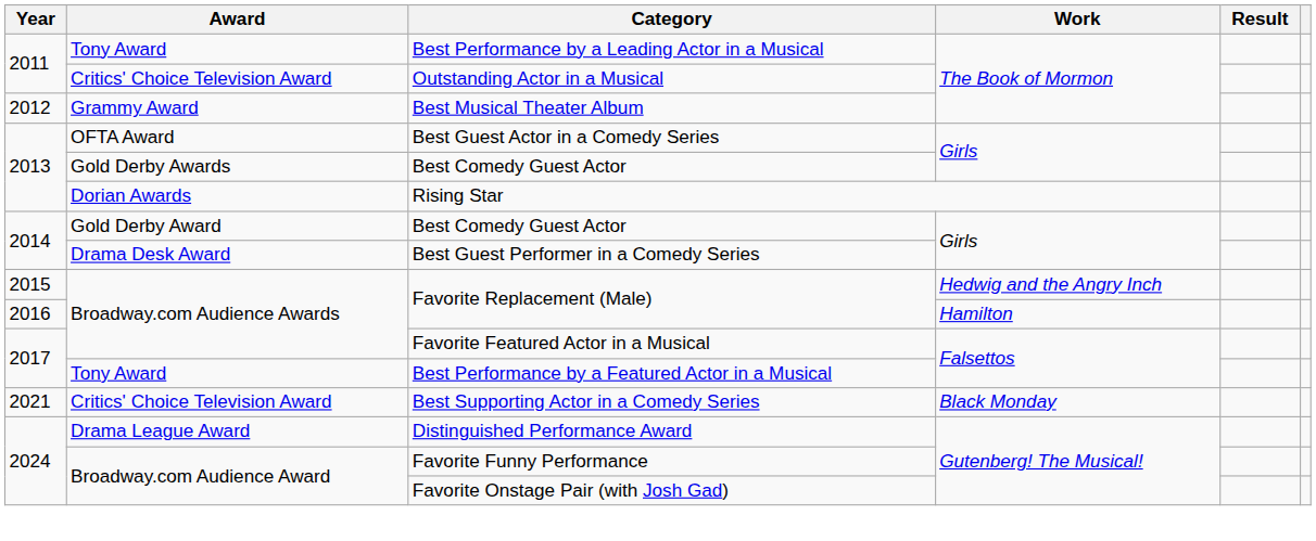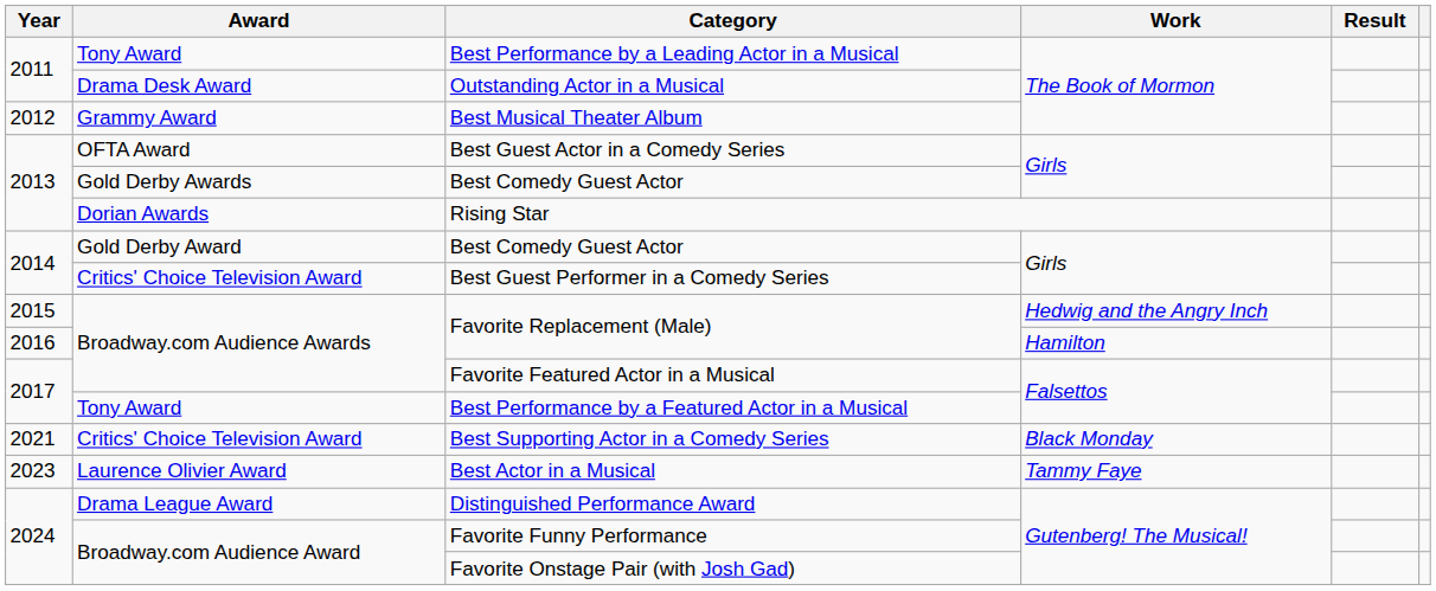Outstanding Actor in a Musical | Award: Critics' Choice Television Award -> Drama Desk Award
Best Guest Performer in a Comedy Series | Award: Drama Desk Award -> Critics' Choice Television Award
+ row: 2023 | Laurence Olivier Award | Best Actor in a Musical | Tammy Faye
